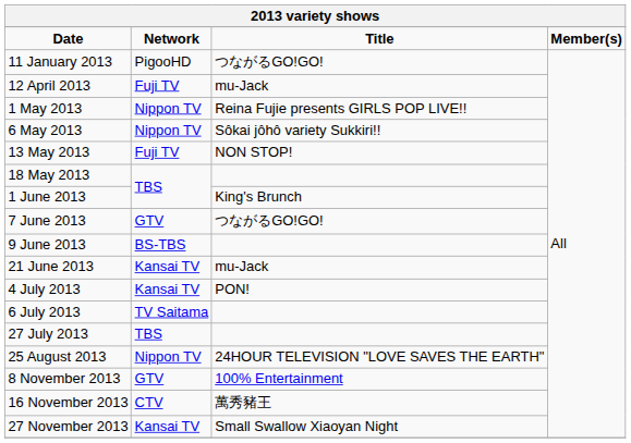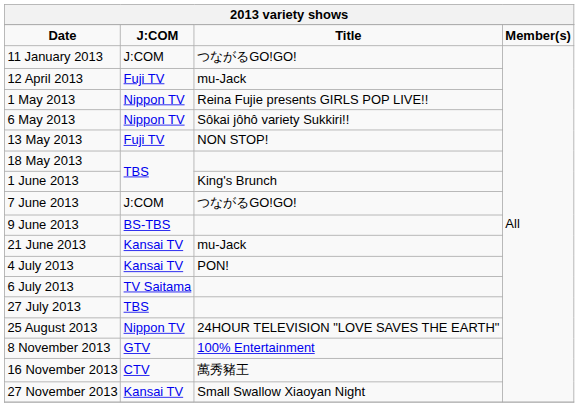Date | column 2: Network -> J:COM
11 January 2013 | column 2: PigooHD -> J:COM
7 June 2013 | column 2: GTV -> J:COM
